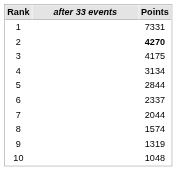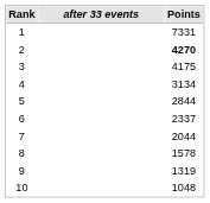8 | Points: 1574 -> 1578
